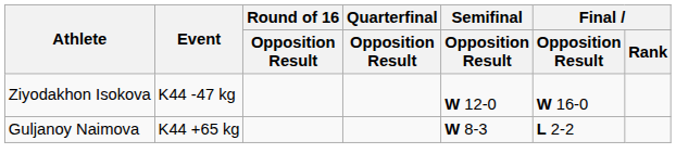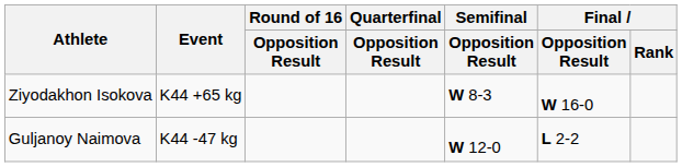Ziyodakhon Isokova | Event: K44 -47 kg -> K44 +65 kg
Ziyodakhon Isokova | Semifinal / Opposition Result: W 12-0 -> W 8-3
Guljanoy Naimova | Event: K44 +65 kg -> K44 -47 kg
Guljanoy Naimova | Semifinal / Opposition Result: W 8-3 -> W 12-0
